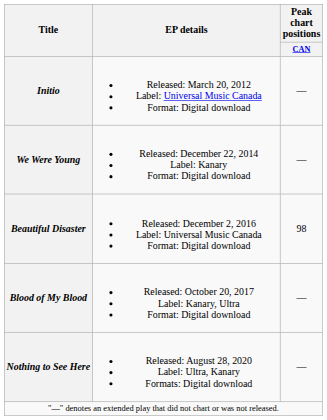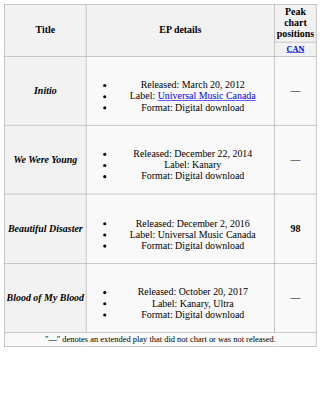Beautiful Disaster | Peak chart positions / CAN: normal -> bold
- row: Nothing to See Here | Released: August 28, 2020 Label: Ultra, Kanary Formats: Digital download | —
